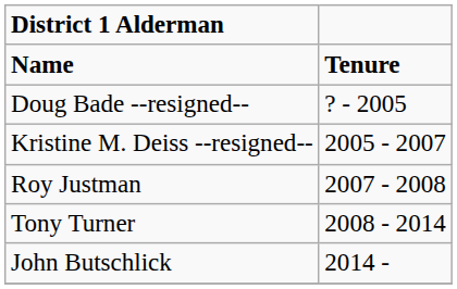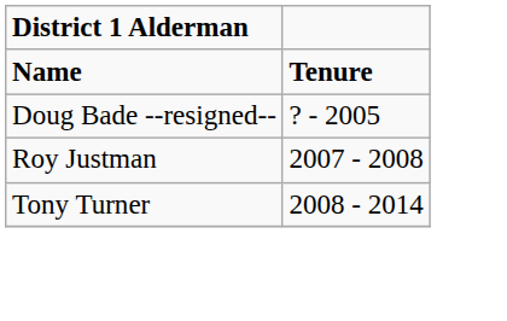- row: Kristine M. Deiss --resigned-- | 2005 - 2007
- row: John Butschlick | 2014 -
